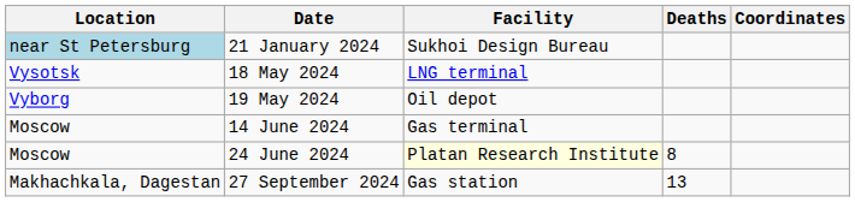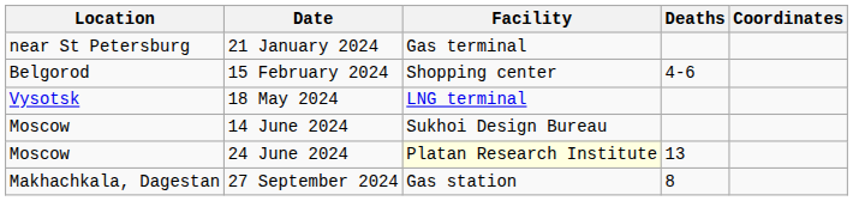21 January 2024 | Location: lightblue background -> no background
21 January 2024 | Facility: Sukhoi Design Bureau -> Gas terminal
+ row: Belgorod | 15 February 2024 | Shopping center | 4-6
- row: Vyborg | 19 May 2024 | Oil depot
14 June 2024 | Facility: Gas terminal -> Sukhoi Design Bureau
24 June 2024 | Deaths: 8 -> 13
27 September 2024 | Deaths: 13 -> 8
